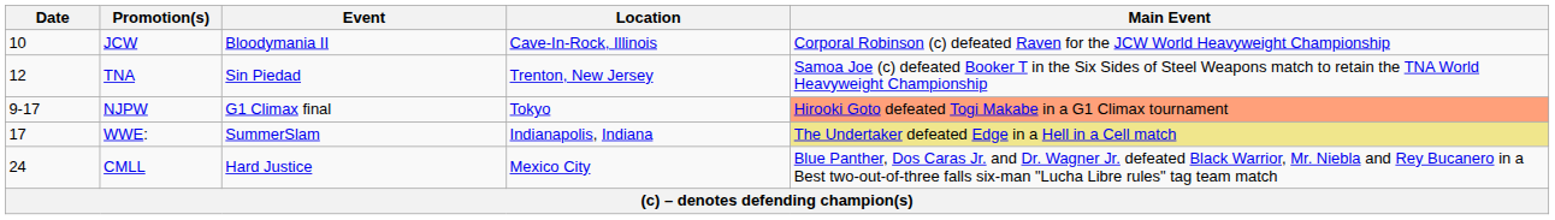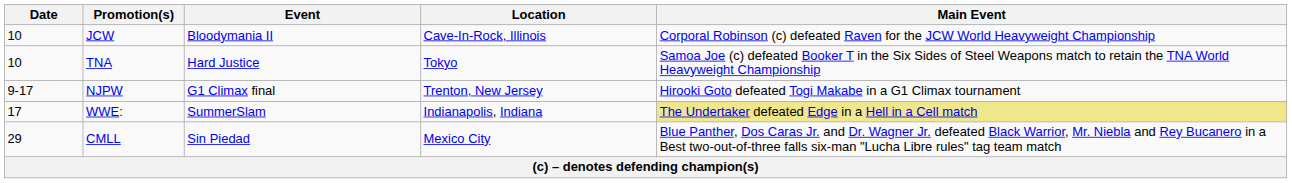TNA | Date: 12 -> 10
TNA | Event: Sin Piedad -> Hard Justice
TNA | Location: Trenton, New Jersey -> Tokyo
NJPW | Location: Tokyo -> Trenton, New Jersey
NJPW | Main Event: lightsalmon background -> no background
CMLL | Date: 24 -> 29
CMLL | Event: Hard Justice -> Sin Piedad
